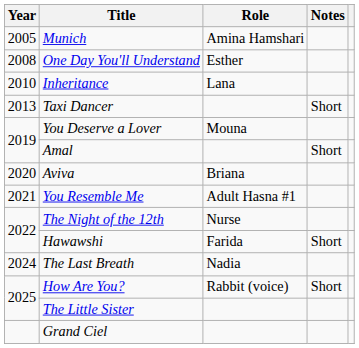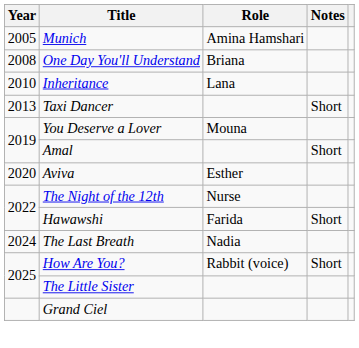One Day You'll Understand | Role: Esther -> Briana
Aviva | Role: Briana -> Esther
- row: 2021 | You Resemble Me | Adult Hasna #1
